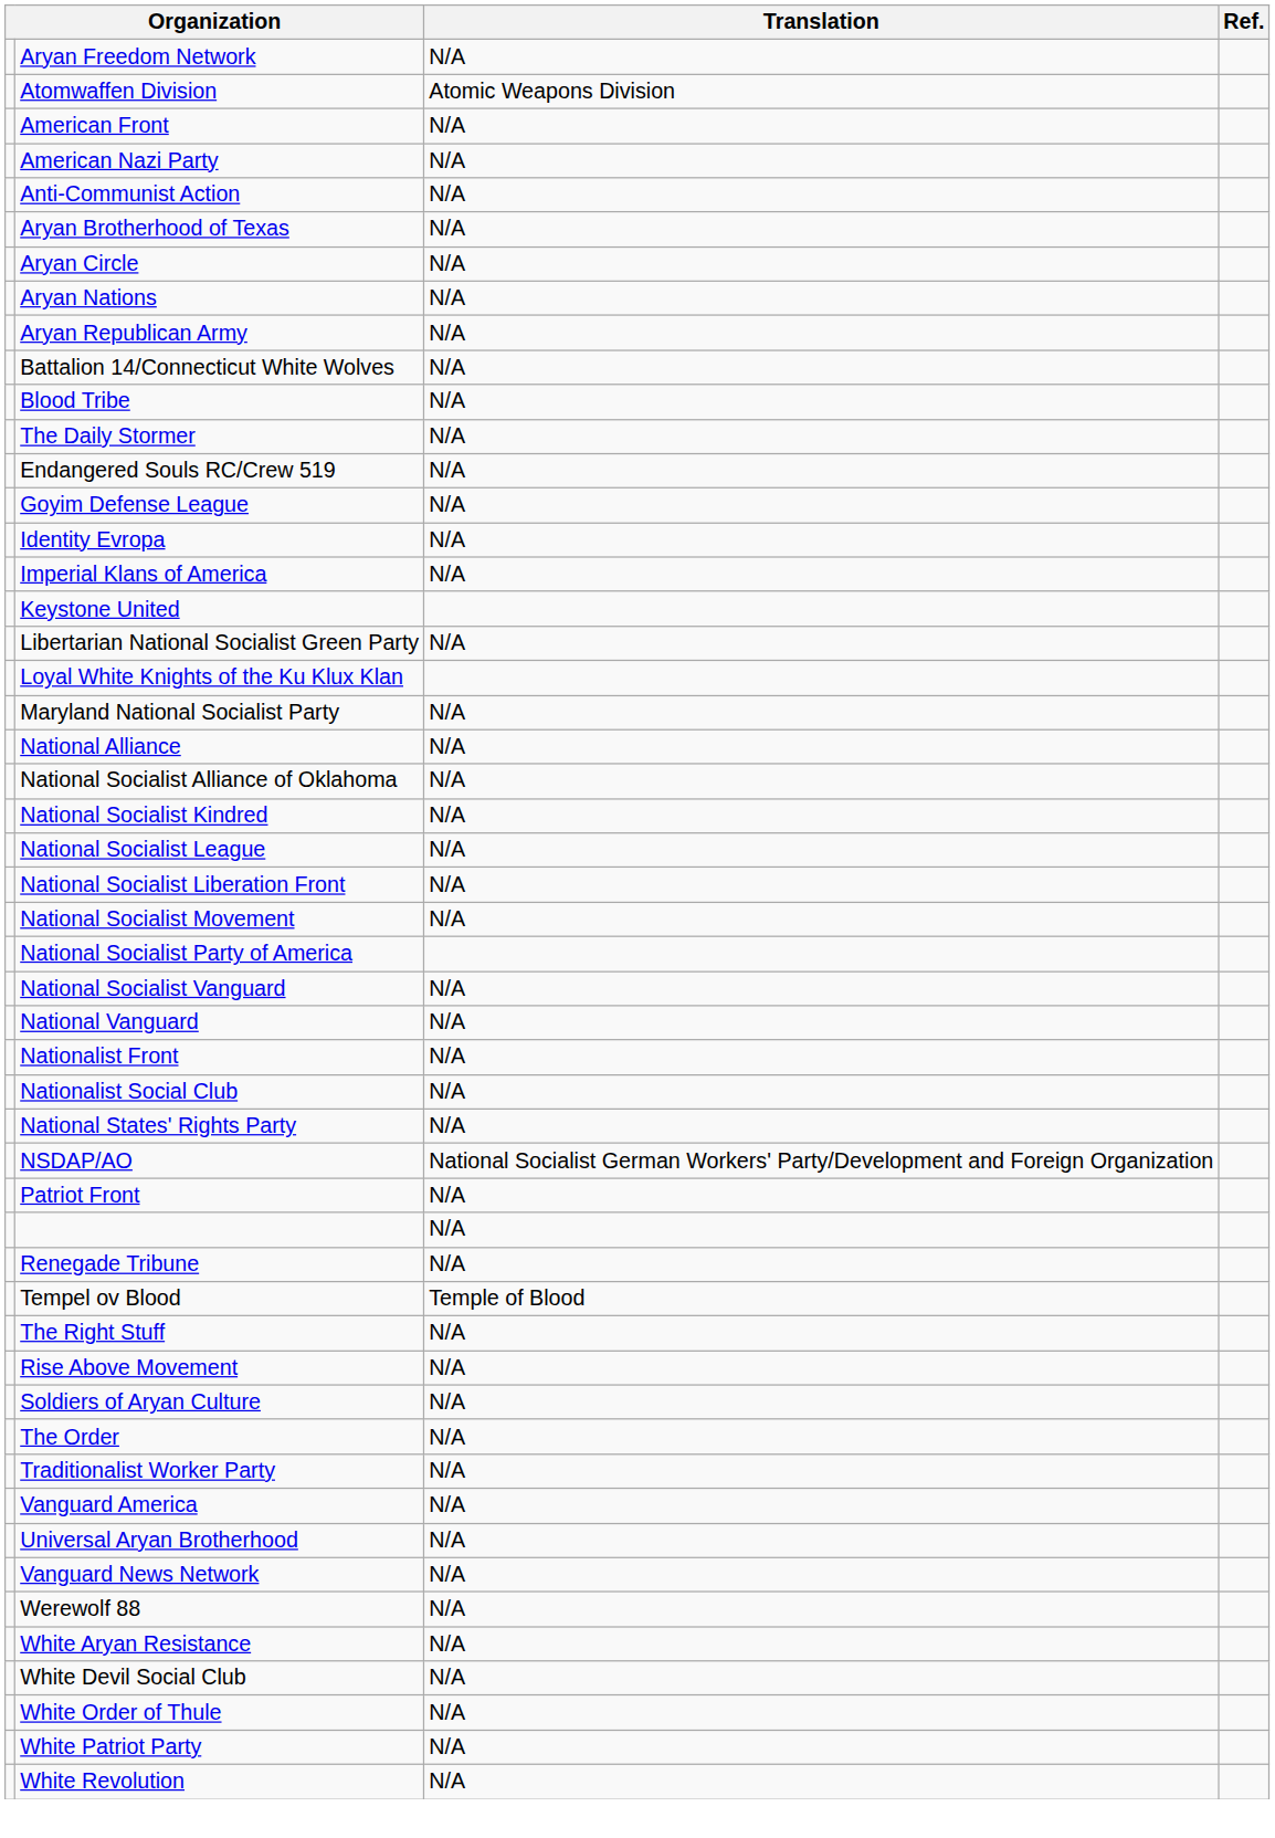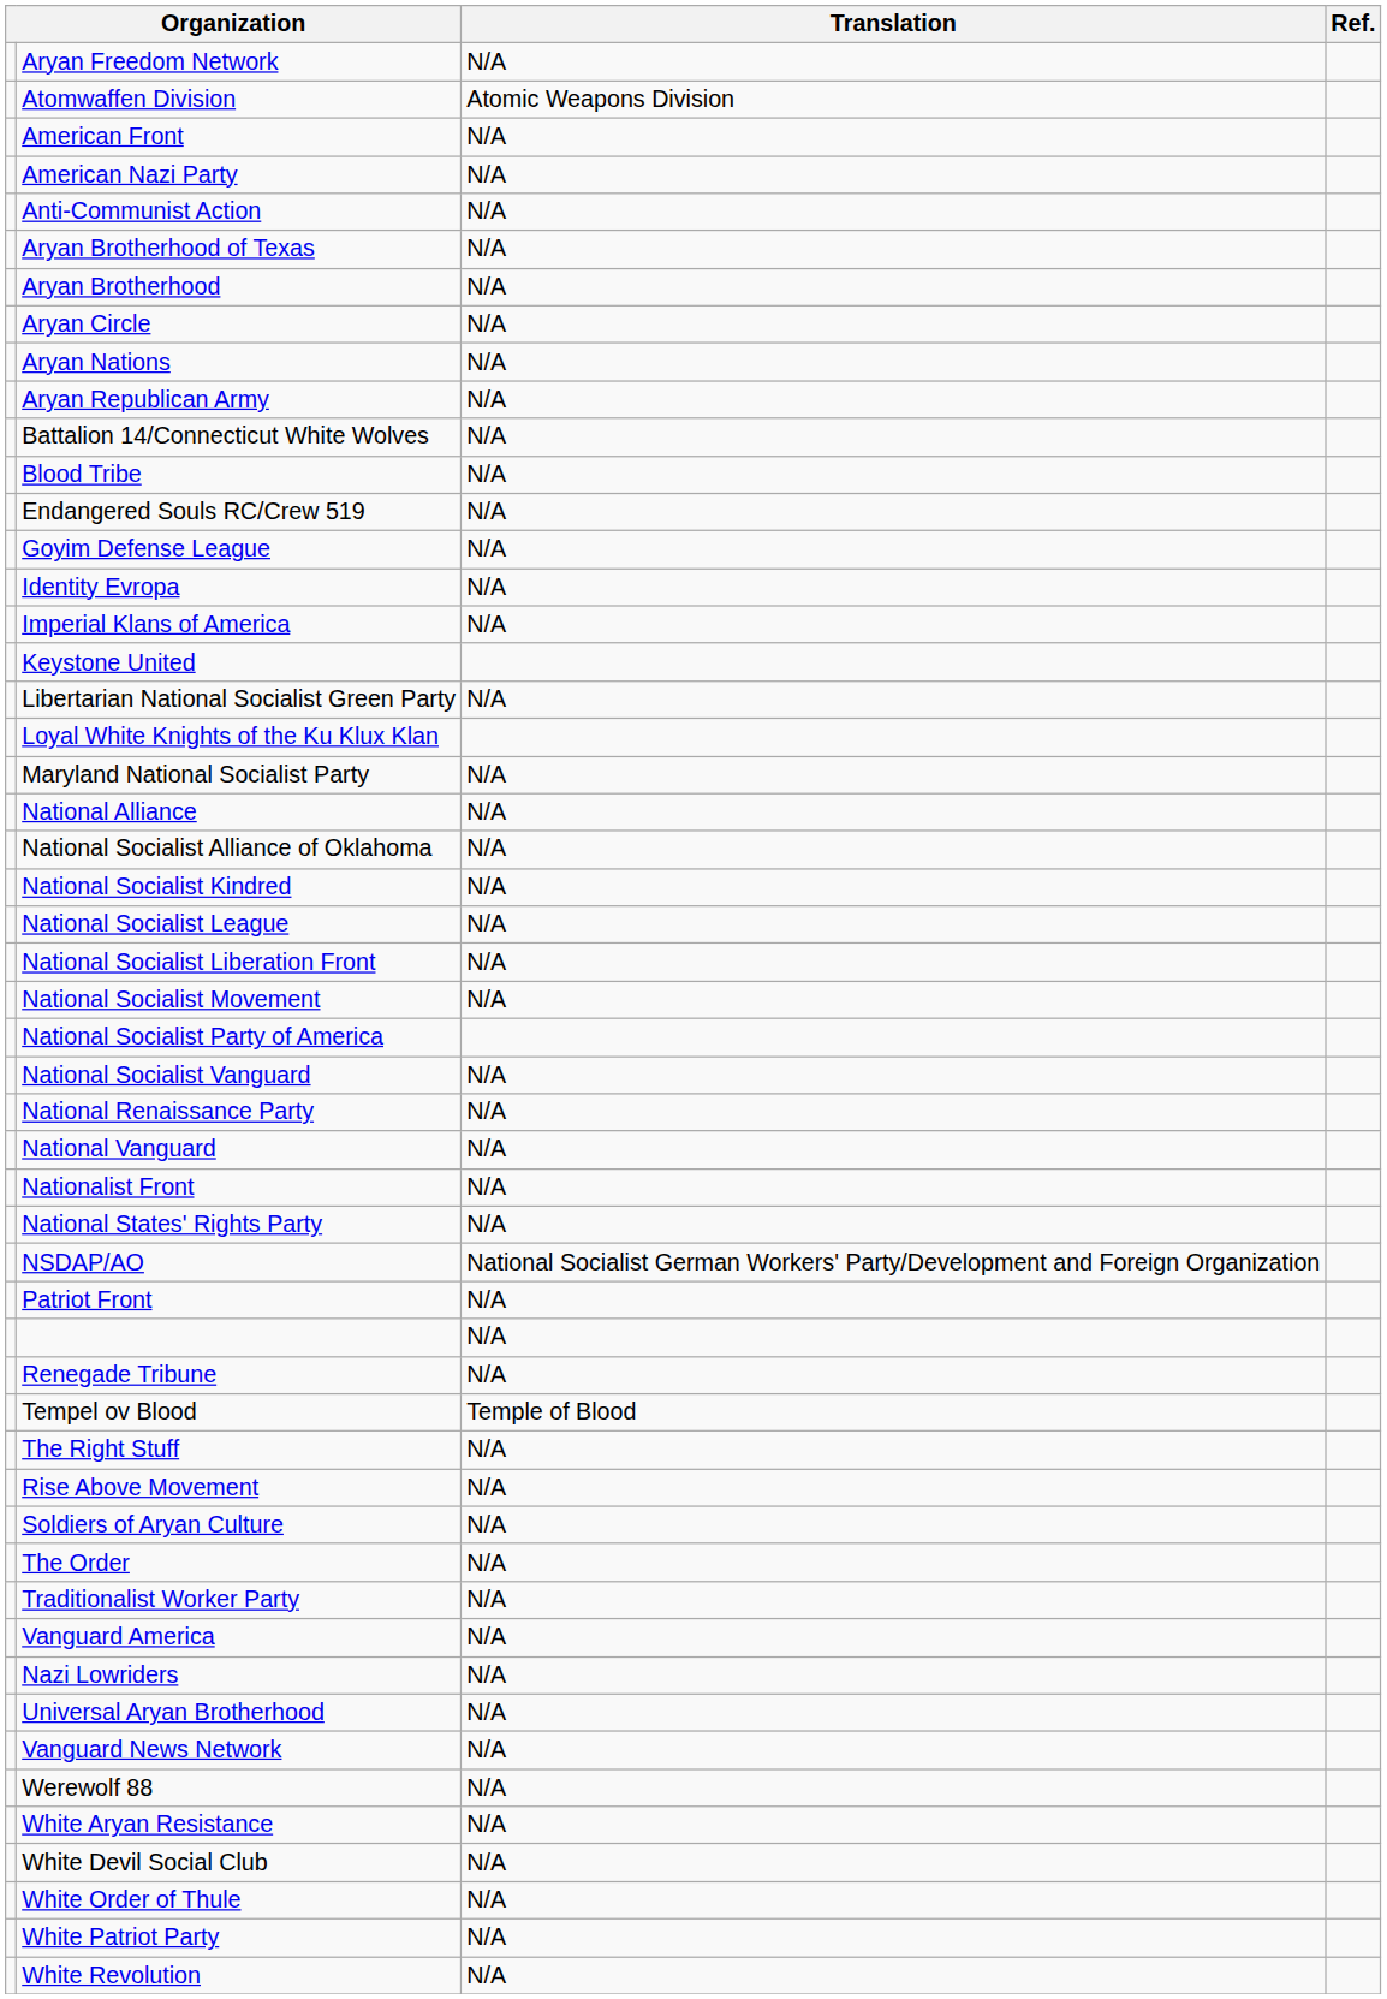+ row: Aryan Brotherhood | N/A
- row: The Daily Stormer | N/A
+ row: National Renaissance Party | N/A
- row: Nationalist Social Club | N/A
+ row: Nazi Lowriders | N/A
